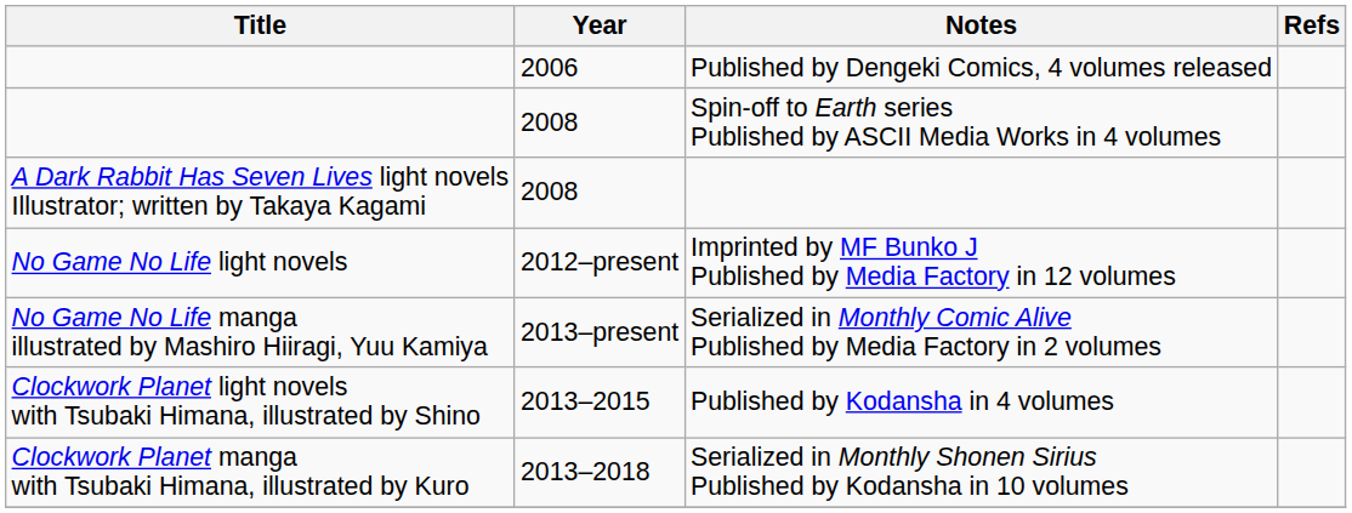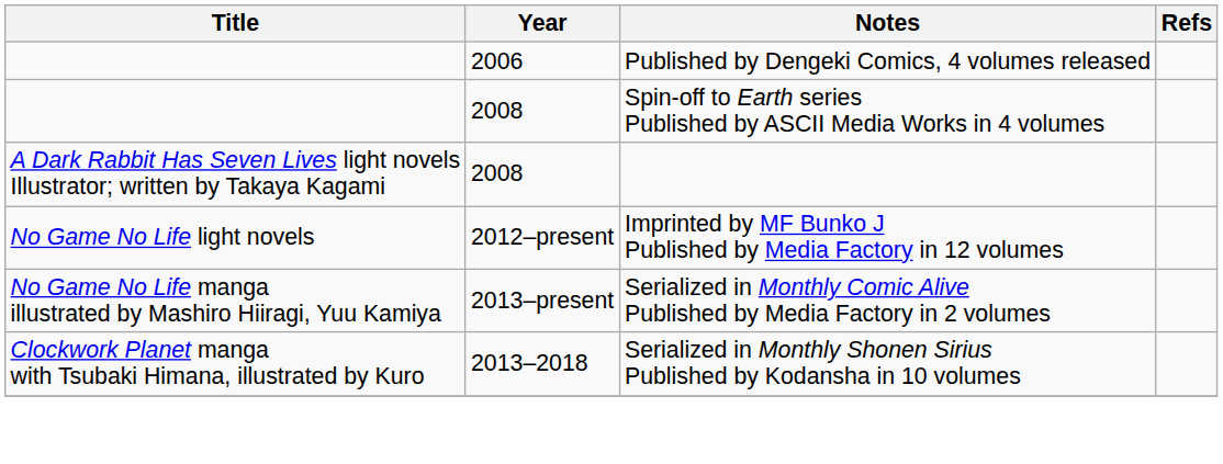- row: Clockwork Planet light novels with Tsubaki Himana, illustrated by Shino | 2013–2015 | Published by Kodansha in 4 volumes
